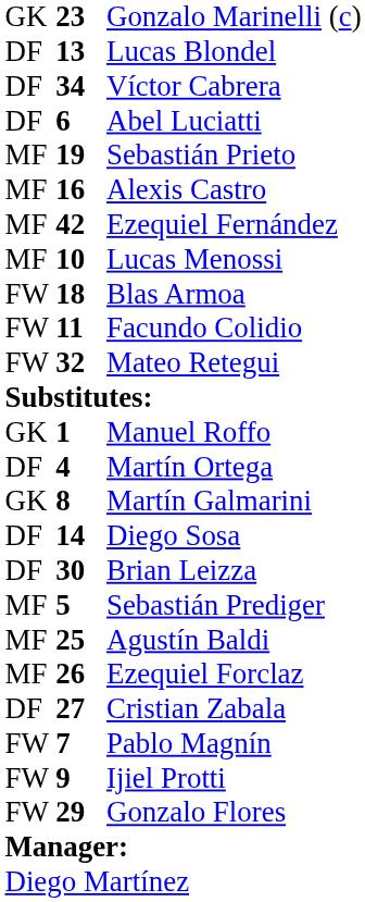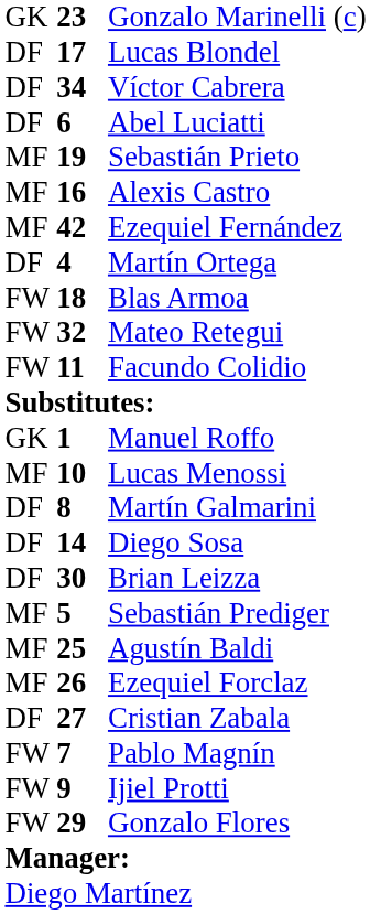Lucas Blondel | column 2: 13 -> 17
rows swapped: Lucas Menossi <-> Martín Ortega
rows swapped: Mateo Retegui <-> Facundo Colidio
Martín Galmarini | column 1: GK -> DF
